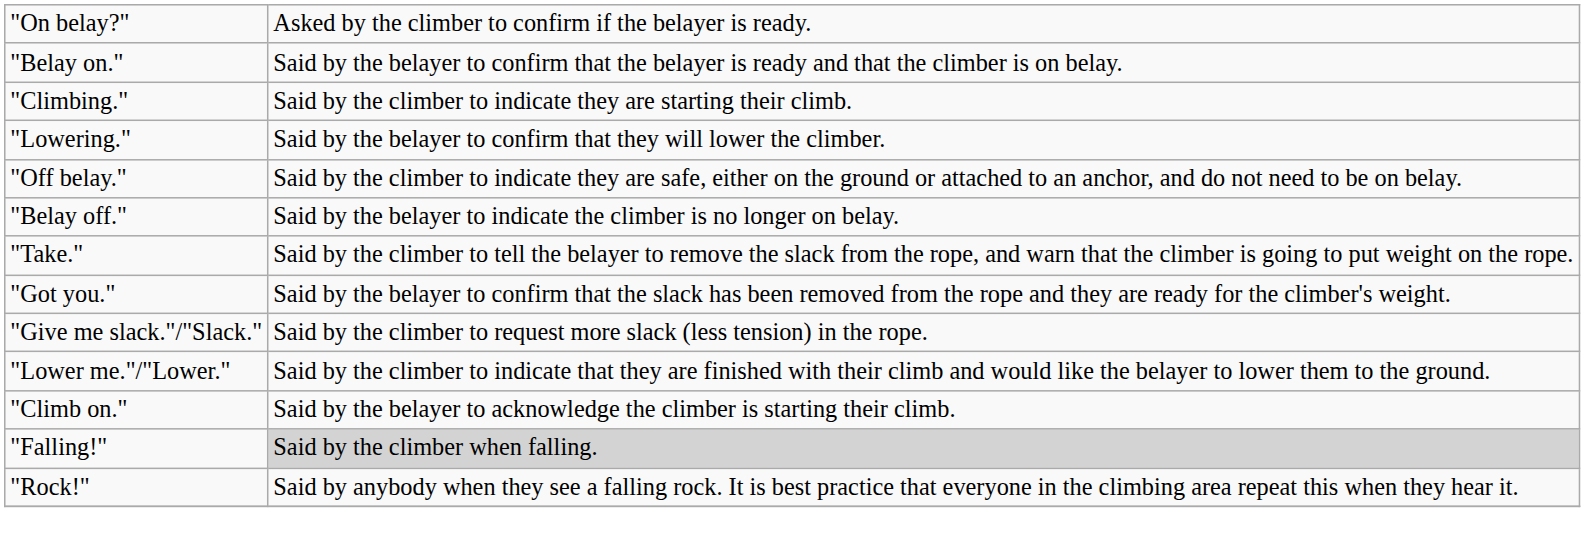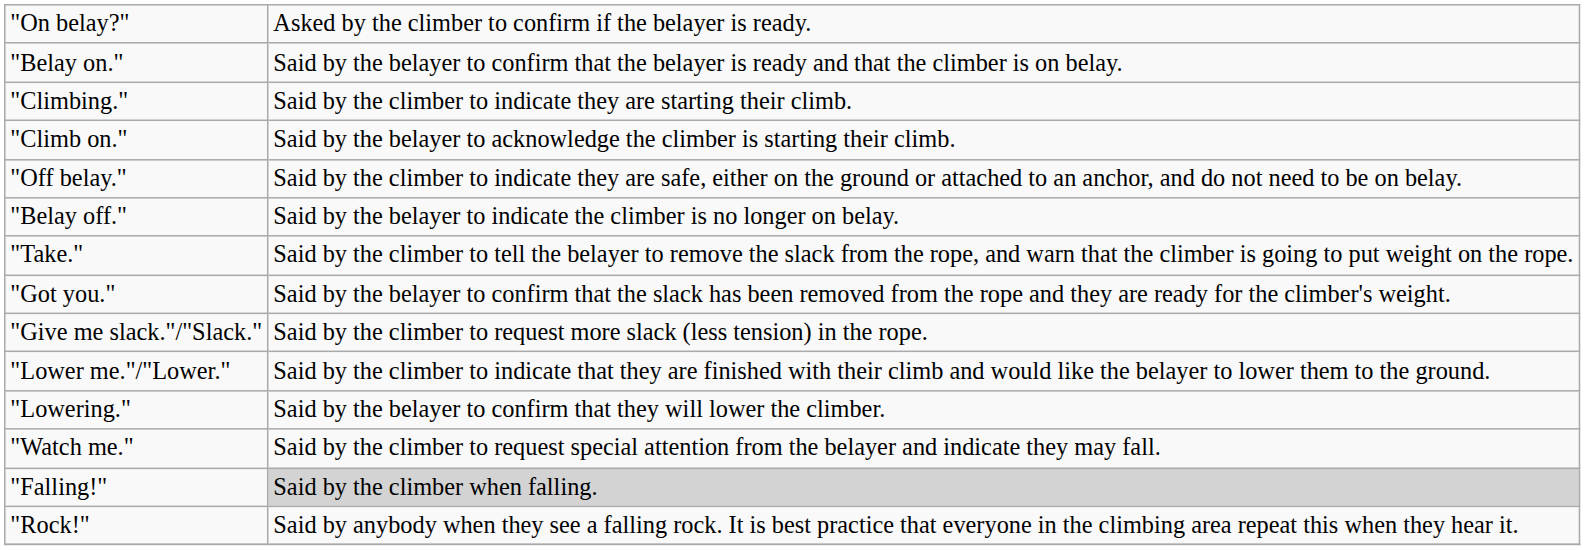rows swapped: "Climb on." <-> "Lowering."
+ row: "Watch me." | Said by the climber to request special attention from the belayer and indicate they may fall.
